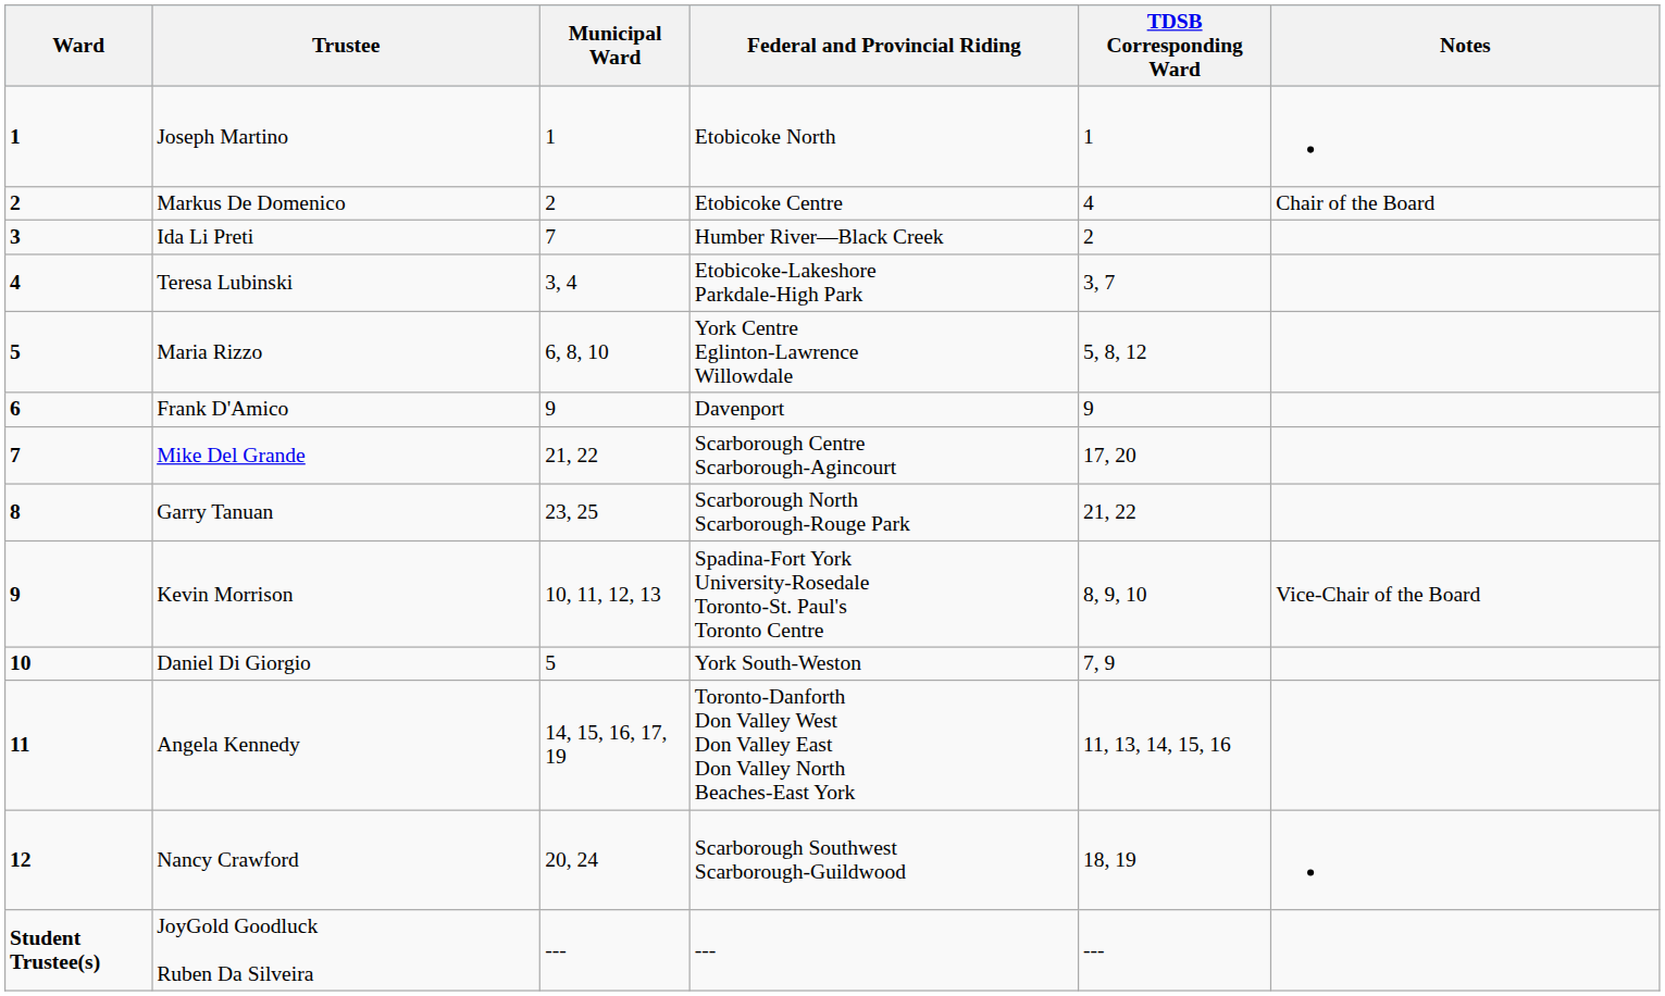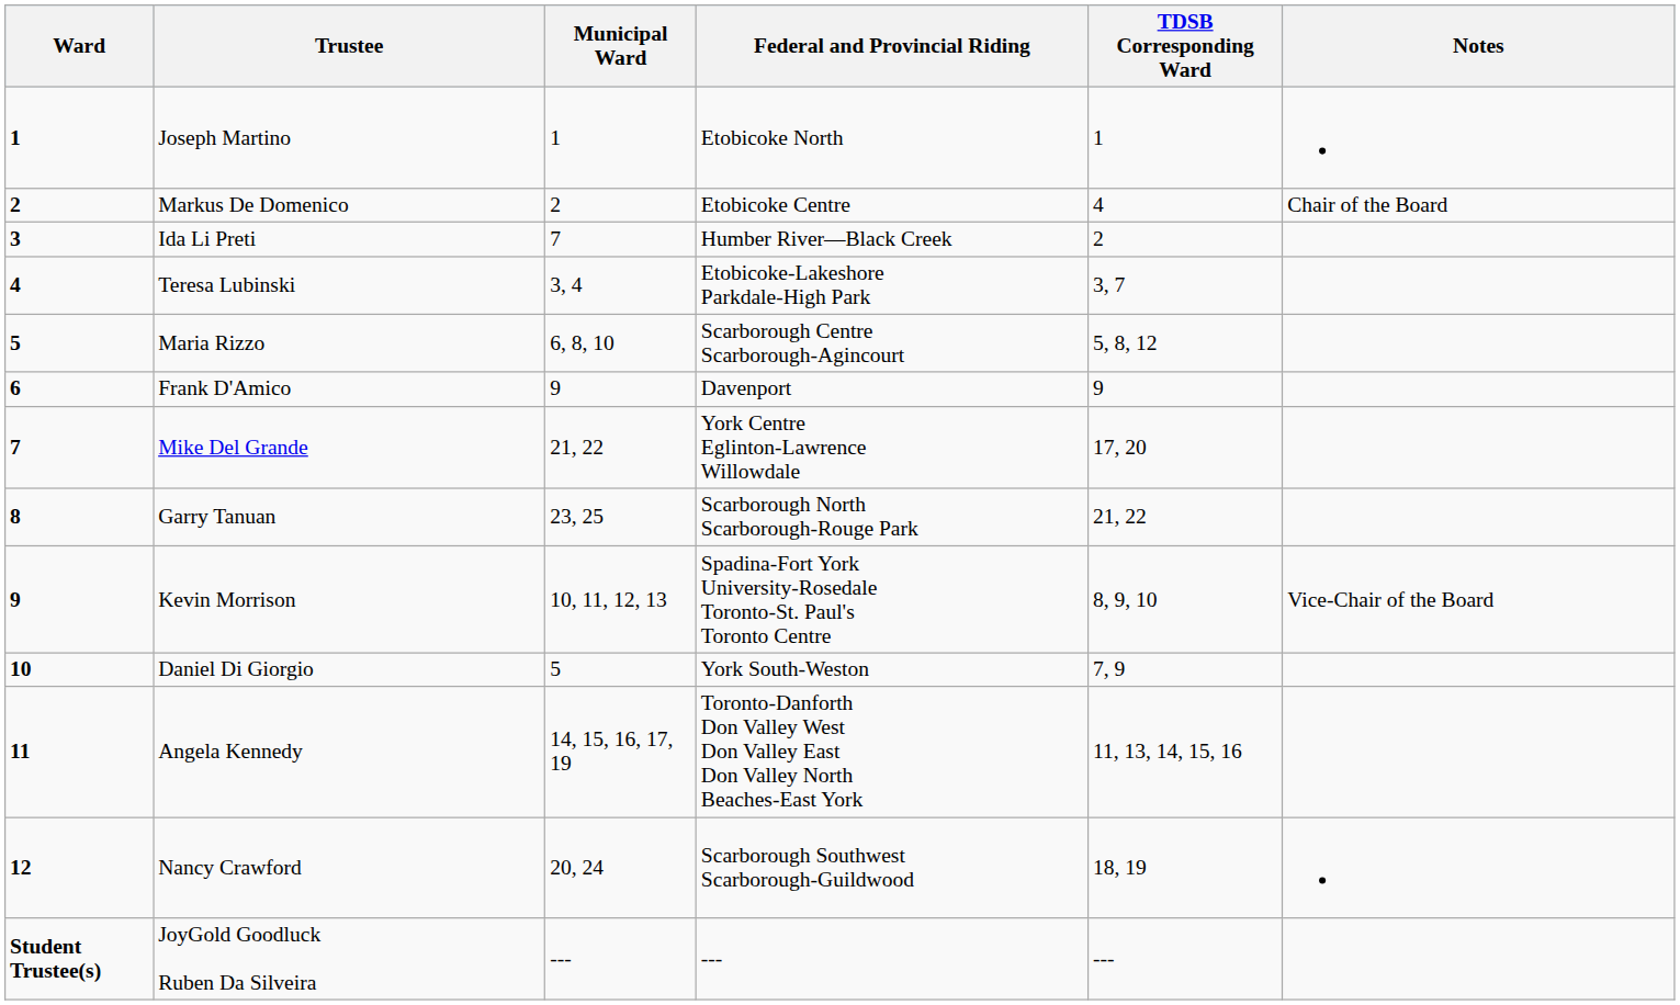Maria Rizzo | Federal and Provincial Riding: York Centre Eglinton-Lawrence Willowdale -> Scarborough Centre Scarborough-Agincourt
Mike Del Grande | Federal and Provincial Riding: Scarborough Centre Scarborough-Agincourt -> York Centre Eglinton-Lawrence Willowdale
